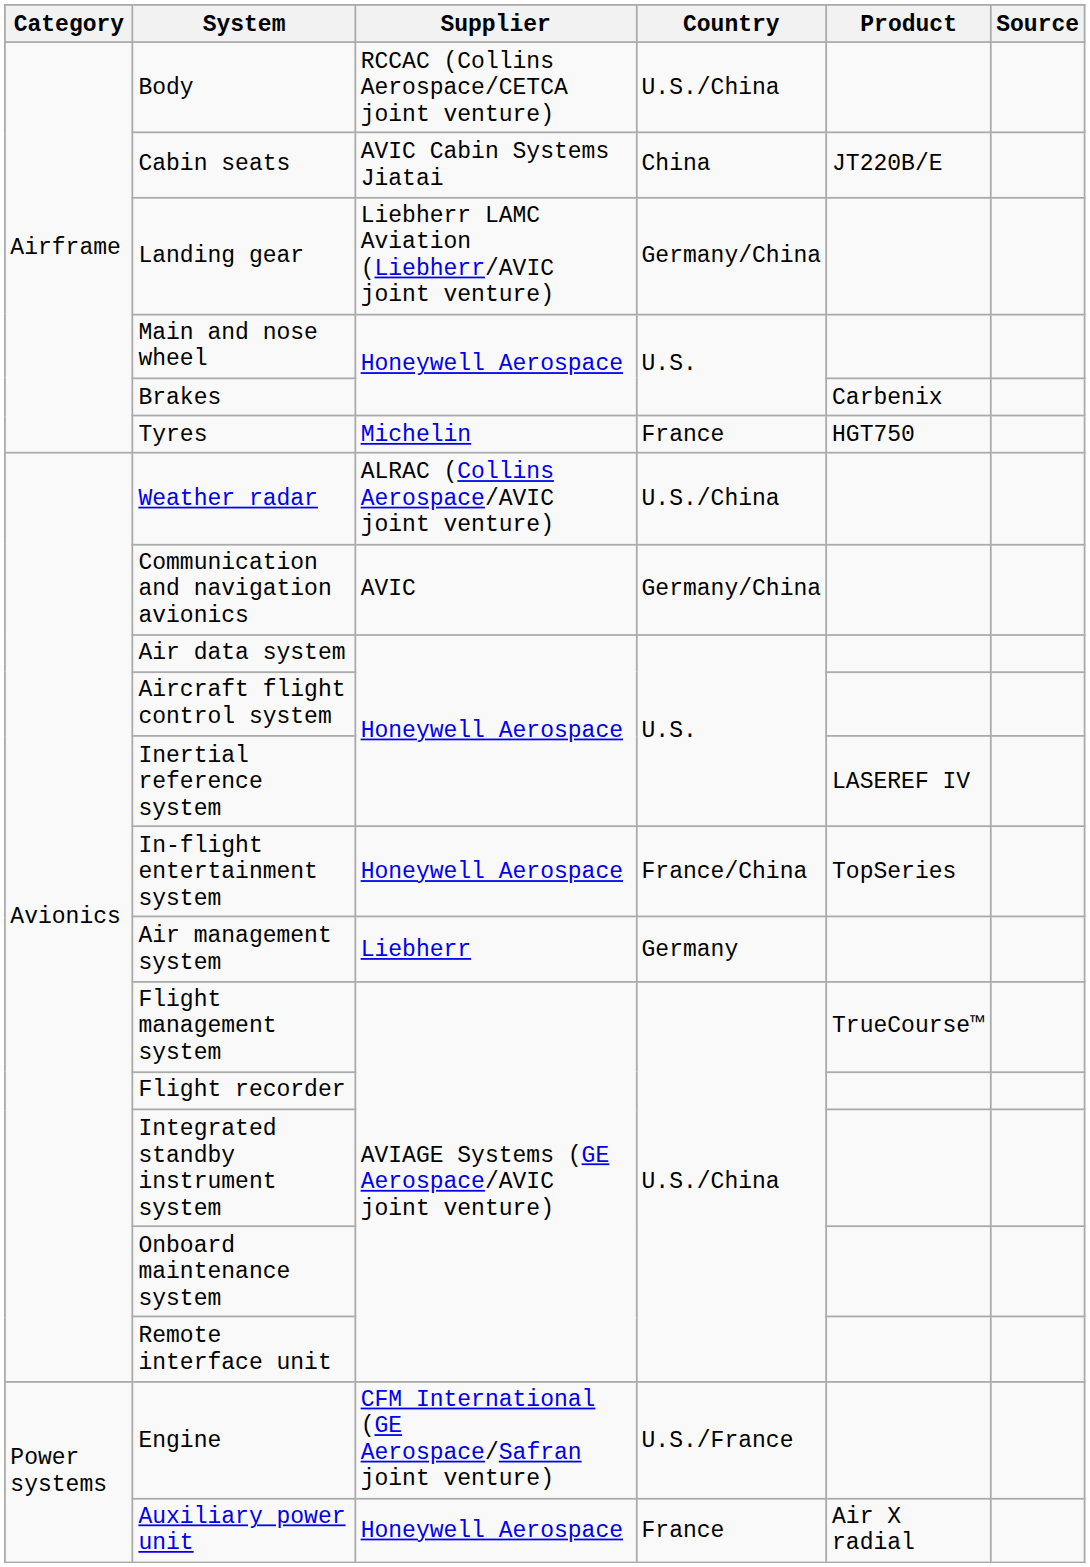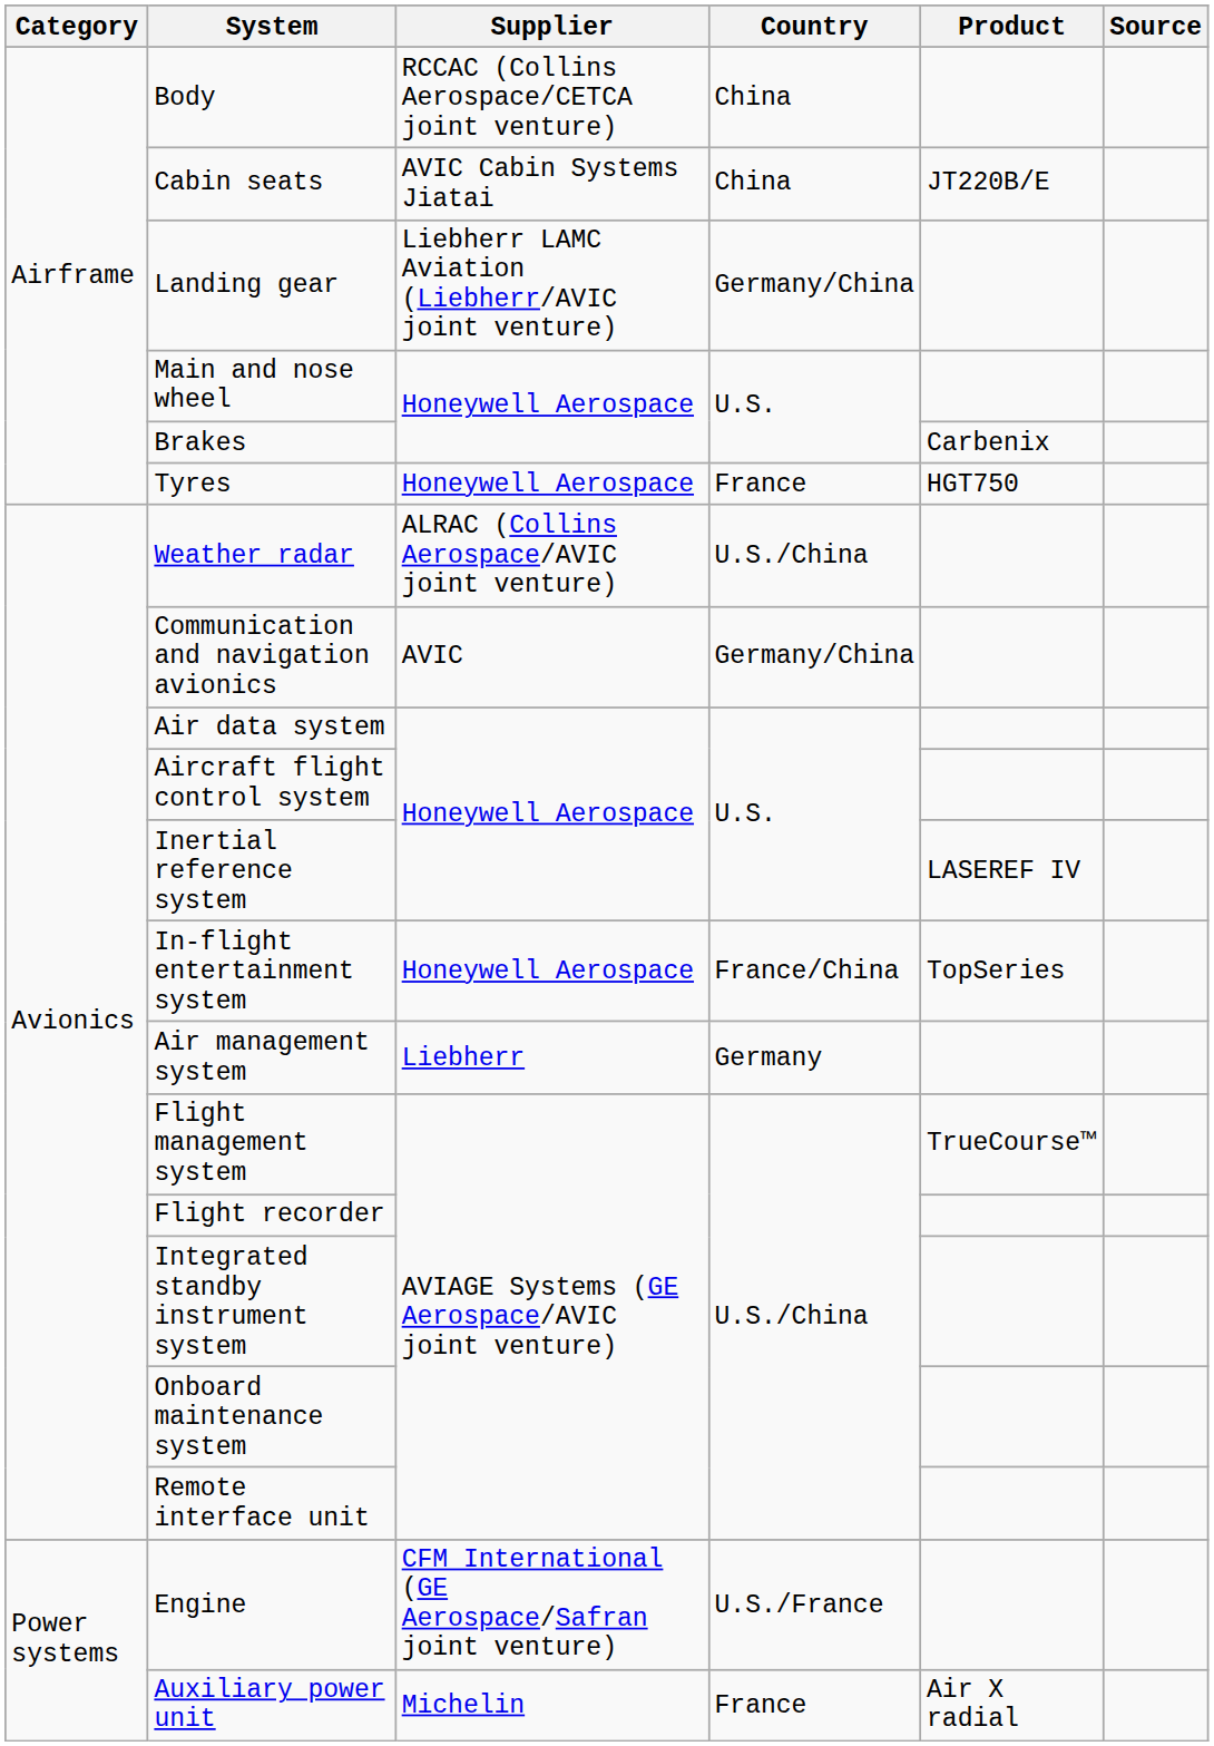Body | Country: U.S./China -> China
Tyres | Supplier: Michelin -> Honeywell Aerospace
Auxiliary power unit | Supplier: Honeywell Aerospace -> Michelin
